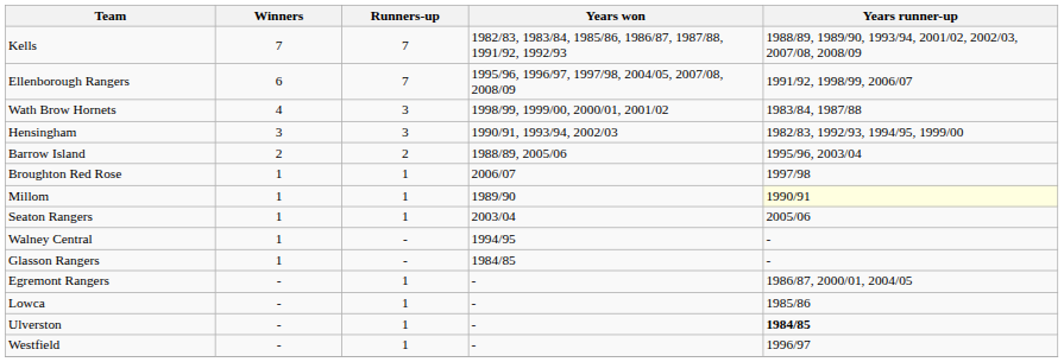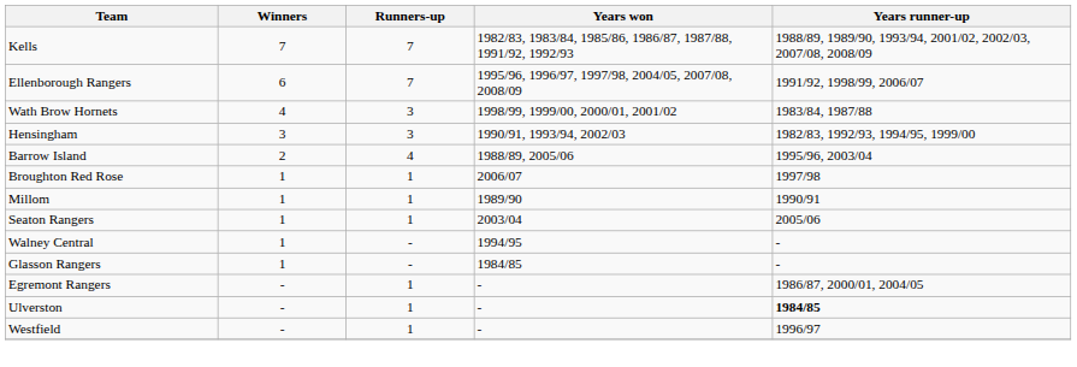Barrow Island | Runners-up: 2 -> 4
Millom | Years runner-up: lightyellow background -> no background
- row: Lowca | - | 1 | - | 1985/86
